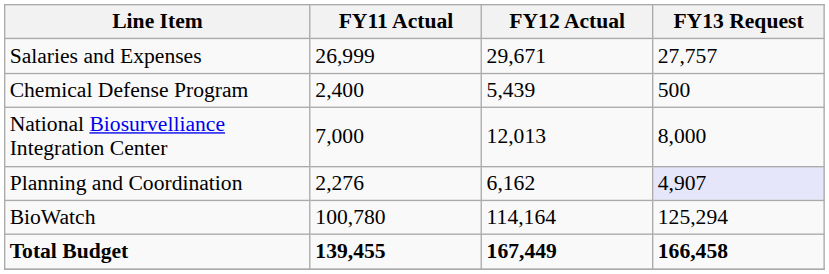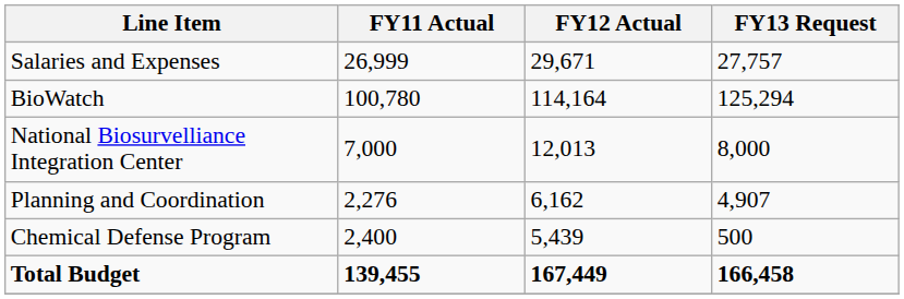rows swapped: BioWatch <-> Chemical Defense Program
Planning and Coordination | FY13 Request: lavender background -> no background
